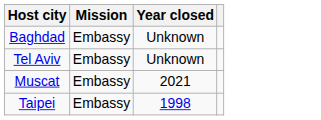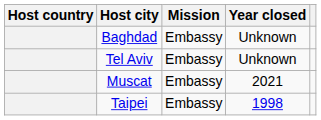+ column: Host country
